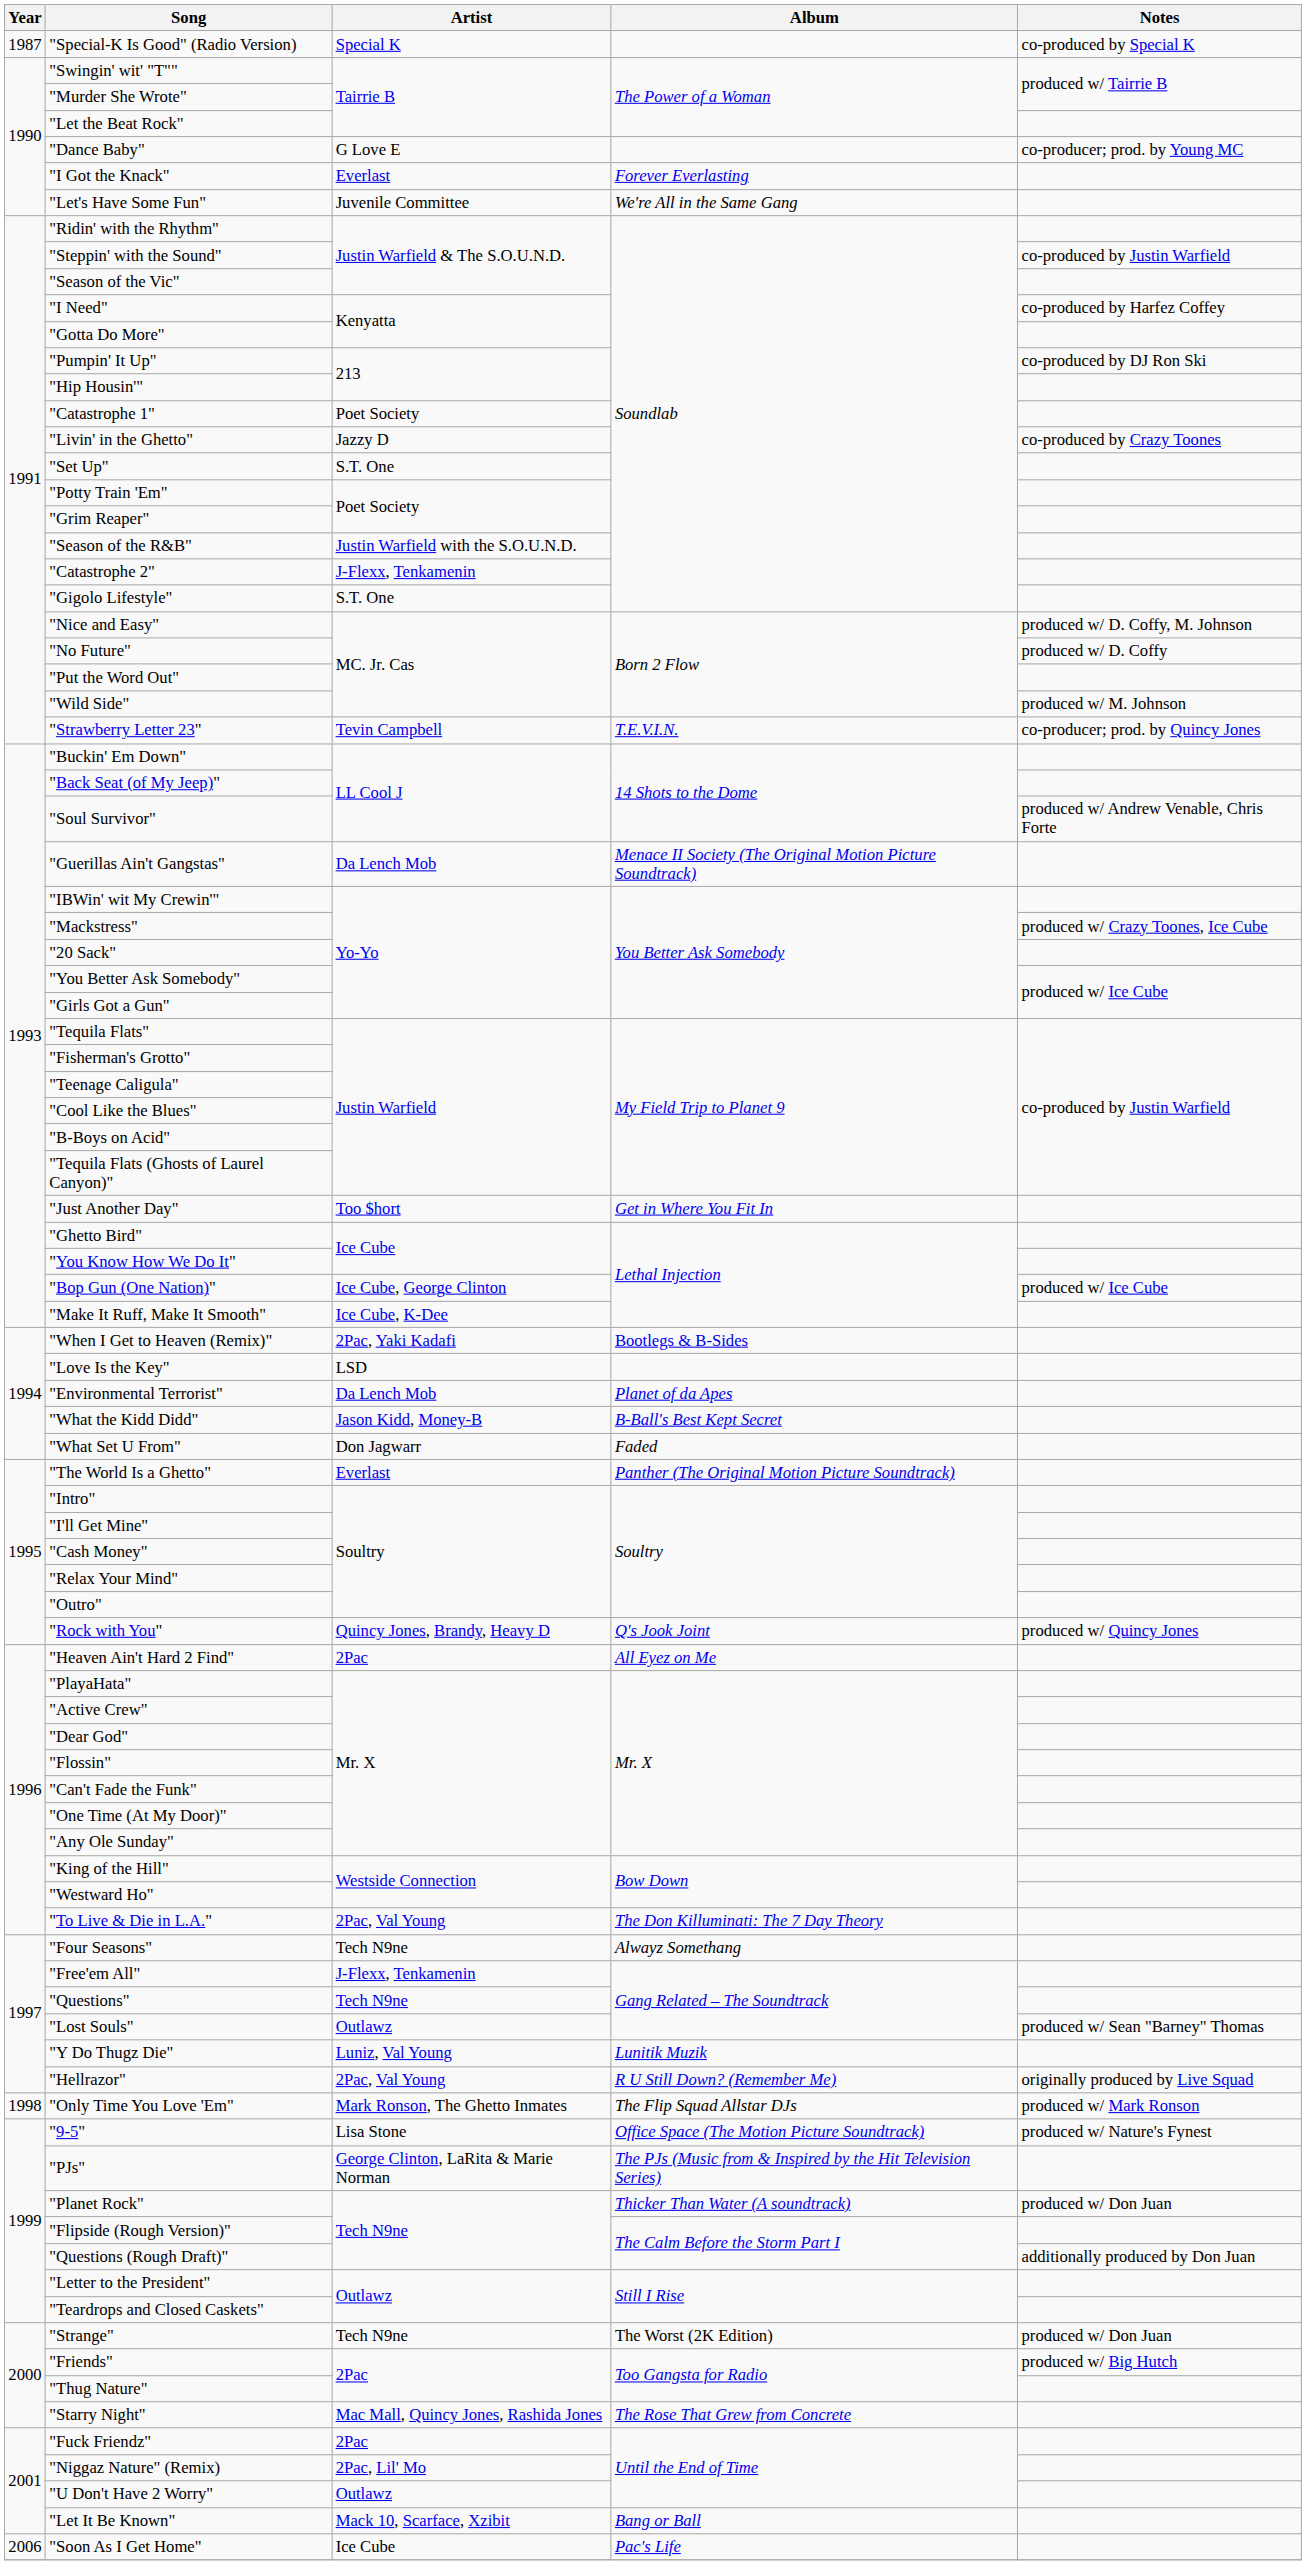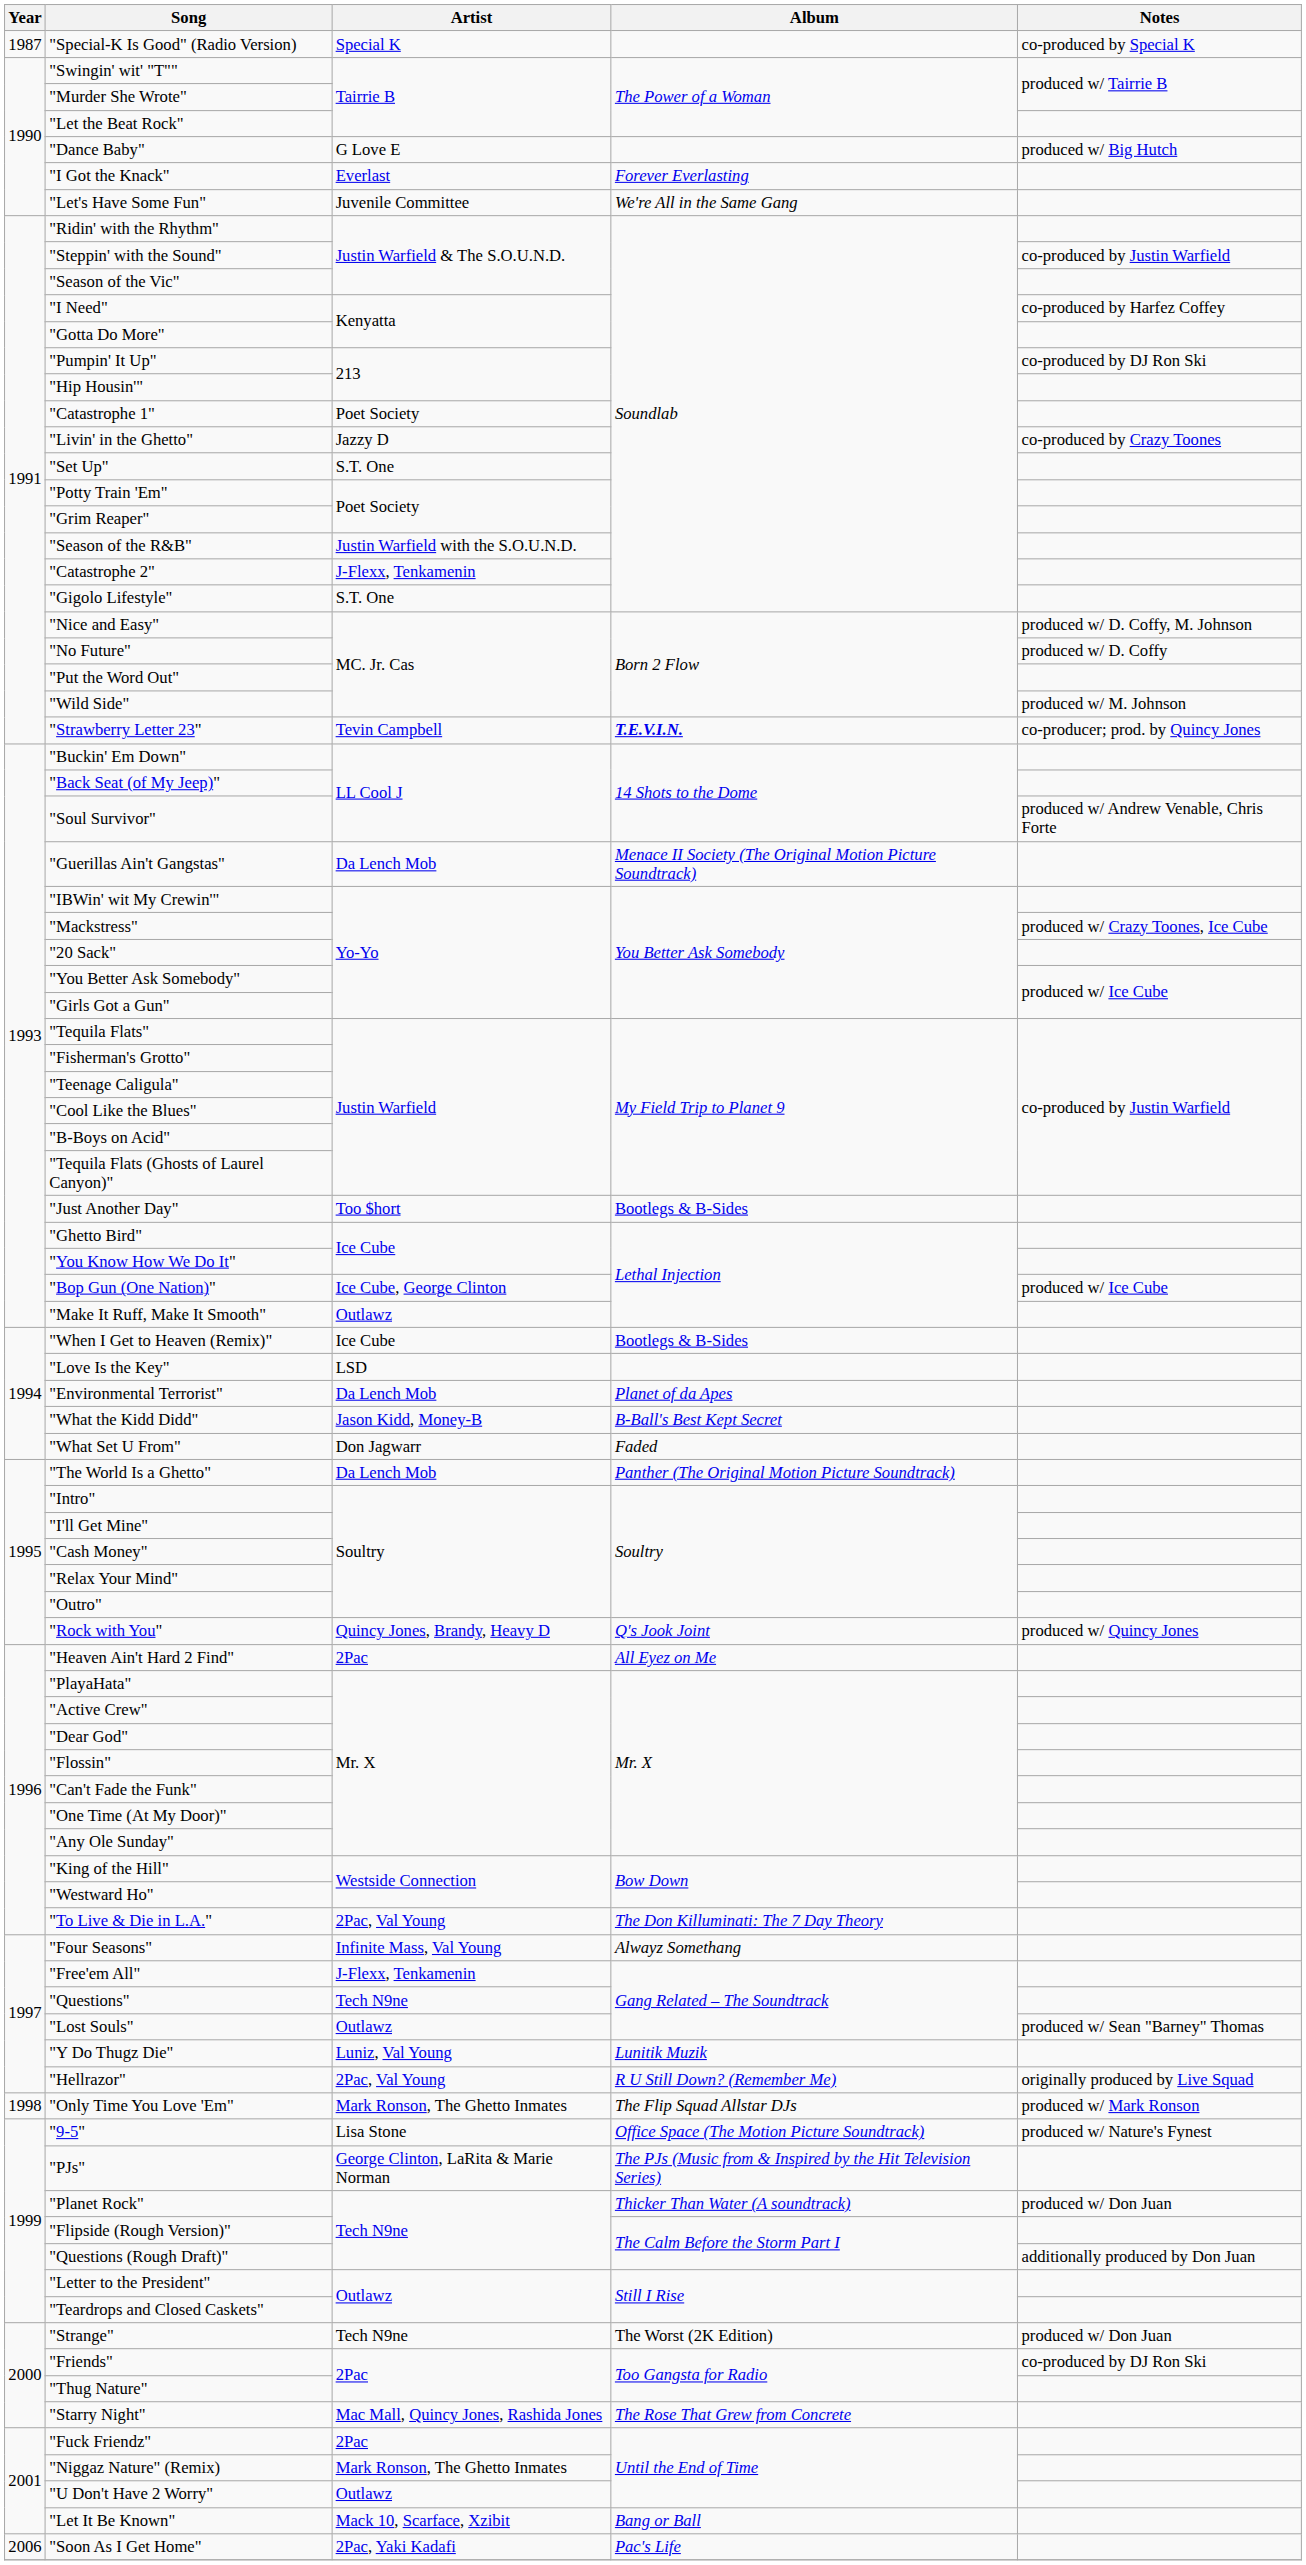"Dance Baby" | Notes: co-producer; prod. by Young MC -> produced w/ Big Hutch
"Strawberry Letter 23" | Album: normal -> bold
"Just Another Day" | Album: Get in Where You Fit In -> Bootlegs & B-Sides
"Make It Ruff, Make It Smooth" | Artist: Ice Cube, K-Dee -> Outlawz
"When I Get to Heaven (Remix)" | Artist: 2Pac, Yaki Kadafi -> Ice Cube
"The World Is a Ghetto" | Artist: Everlast -> Da Lench Mob
"Four Seasons" | Artist: Tech N9ne -> Infinite Mass, Val Young
"Friends" | Notes: produced w/ Big Hutch -> co-produced by DJ Ron Ski
"Niggaz Nature" (Remix) | Artist: 2Pac, Lil' Mo -> Mark Ronson, The Ghetto Inmates
"Soon As I Get Home" | Artist: Ice Cube -> 2Pac, Yaki Kadafi
